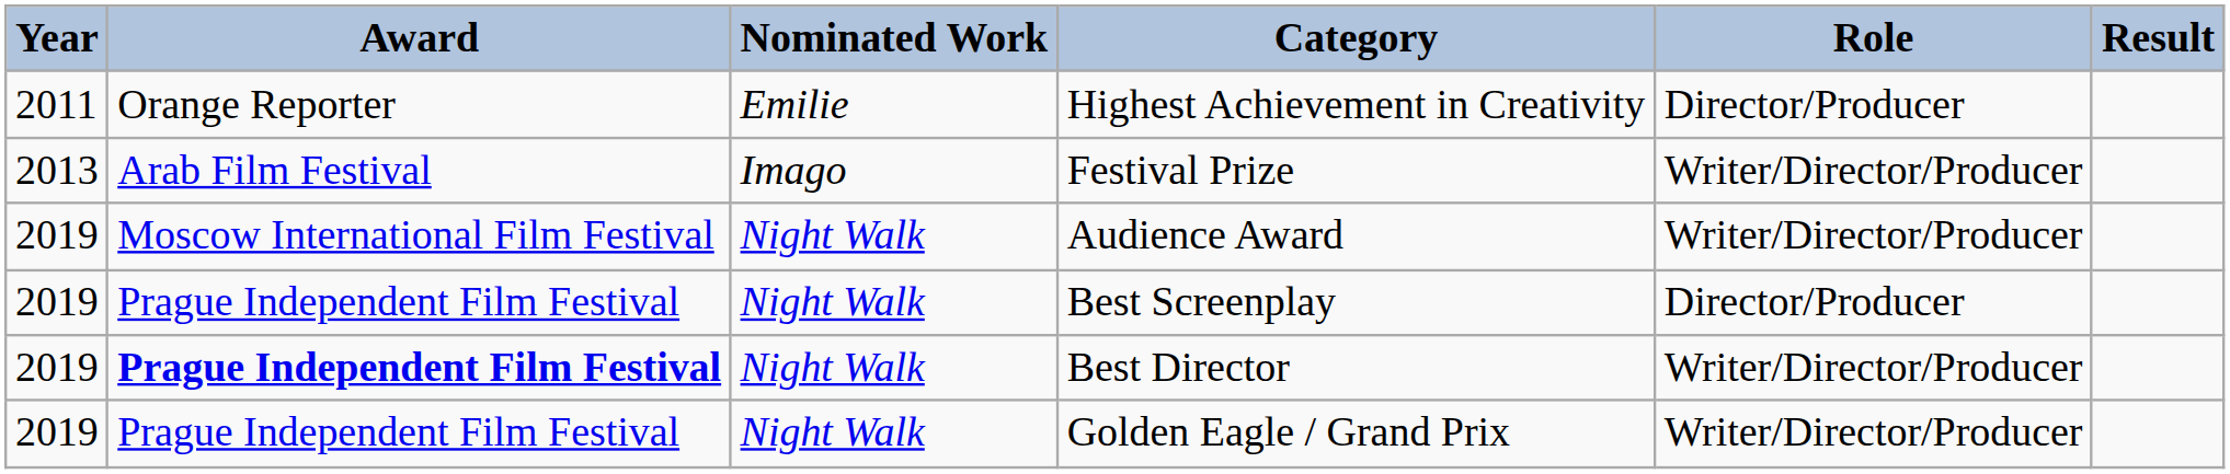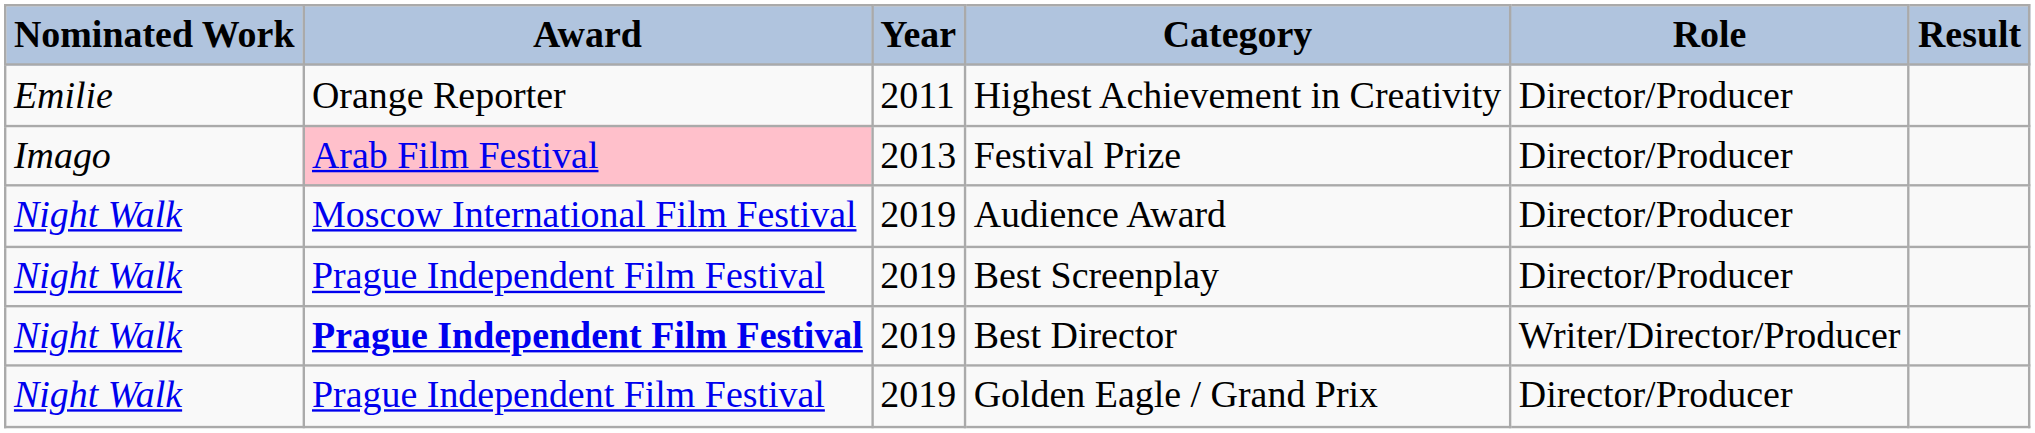columns swapped: Year <-> Nominated Work
Festival Prize | Award: no background -> pink background
Festival Prize | Role: Writer/Director/Producer -> Director/Producer
Audience Award | Role: Writer/Director/Producer -> Director/Producer
Golden Eagle / Grand Prix | Role: Writer/Director/Producer -> Director/Producer
